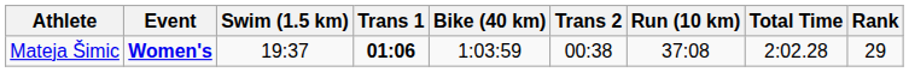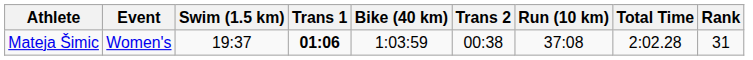Mateja Šimic | Event: bold -> normal
Mateja Šimic | Rank: 29 -> 31
